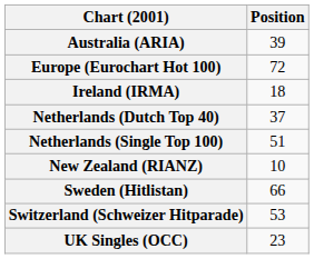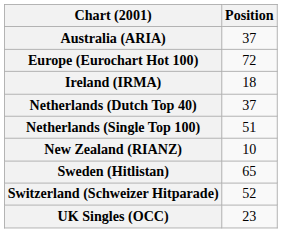Australia (ARIA) | Position: 39 -> 37
Sweden (Hitlistan) | Position: 66 -> 65
Switzerland (Schweizer Hitparade) | Position: 53 -> 52
